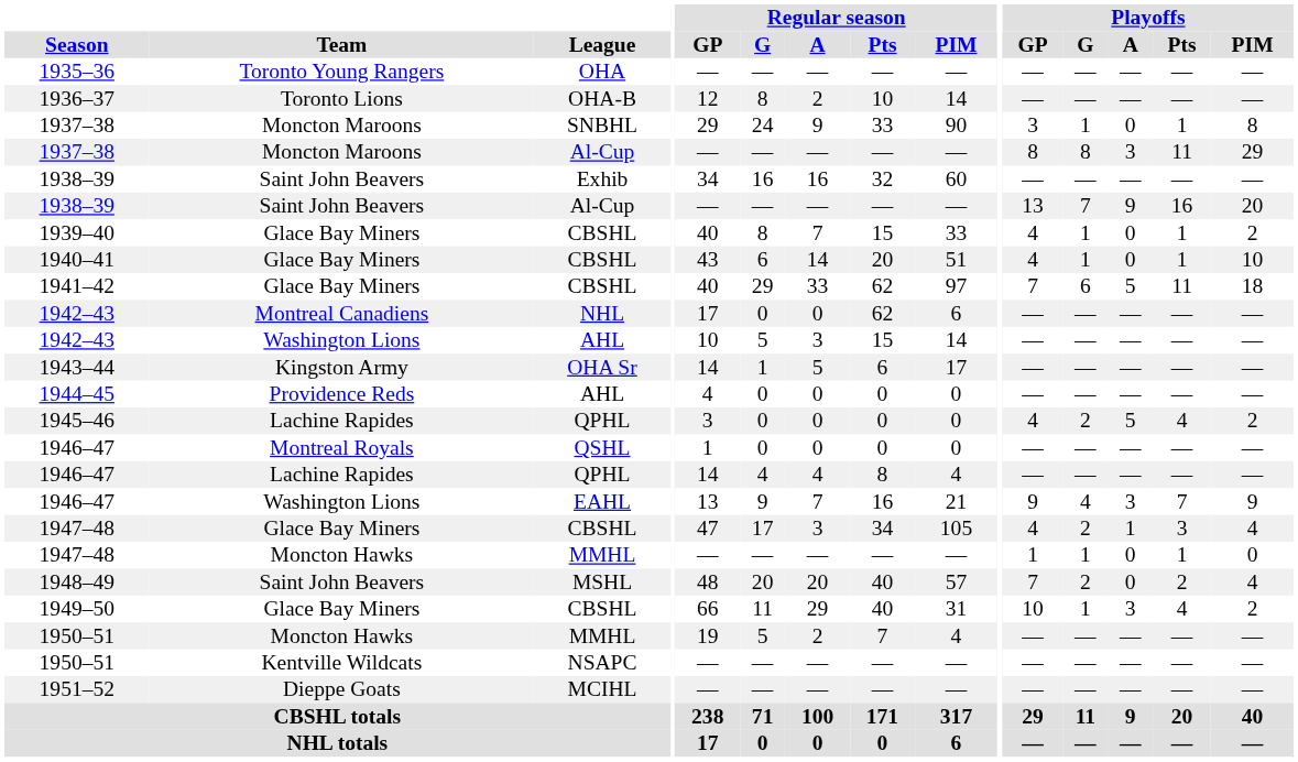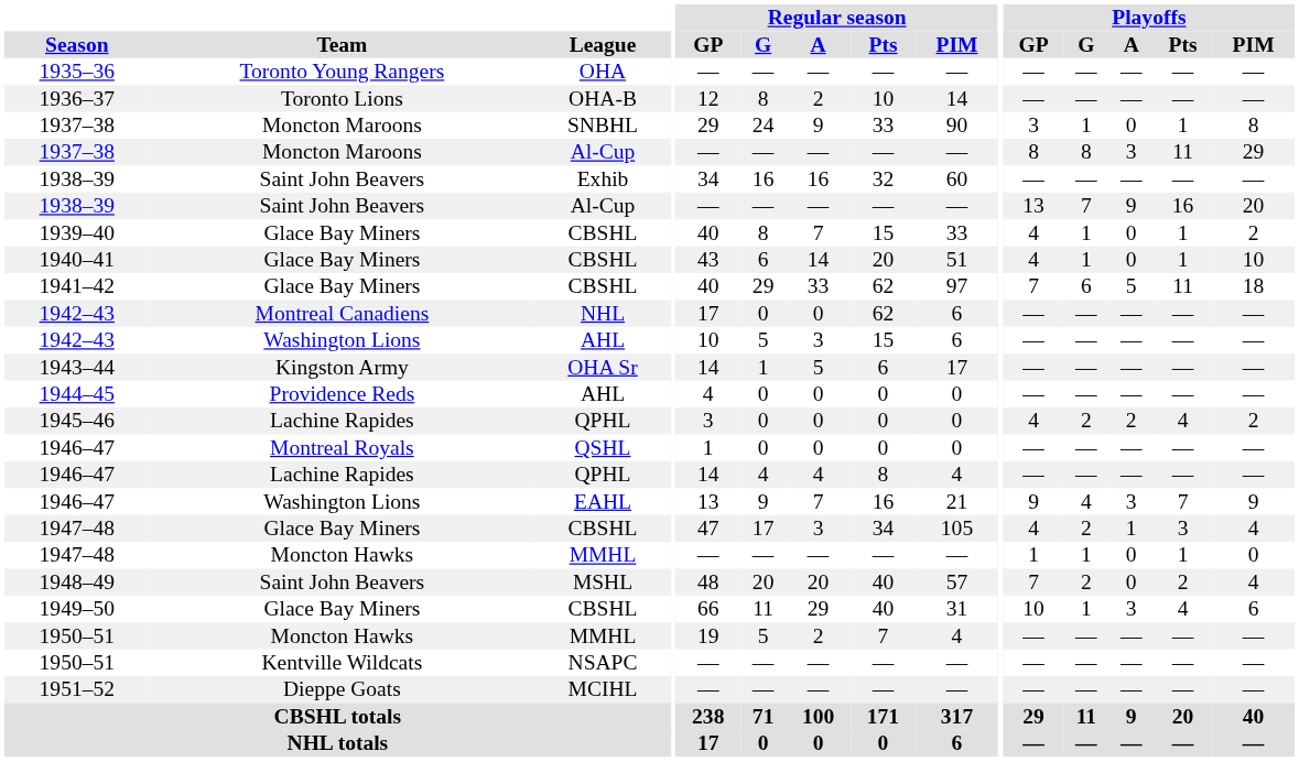1942–43 / AHL | Regular season / PIM: 14 -> 6
1945–46 | Playoffs / A: 5 -> 2
1949–50 | Playoffs / PIM: 2 -> 6
